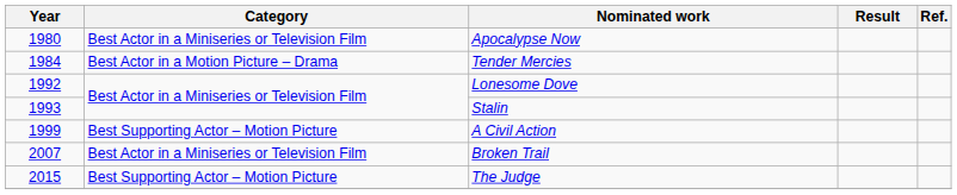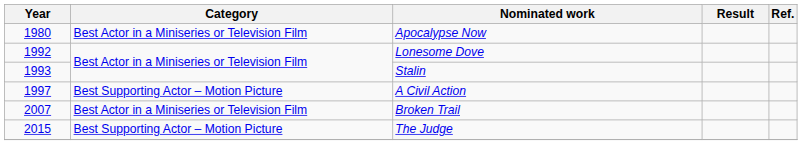- row: 1984 | Best Actor in a Motion Picture – Drama | Tender Mercies
A Civil Action | Year: 1999 -> 1997
